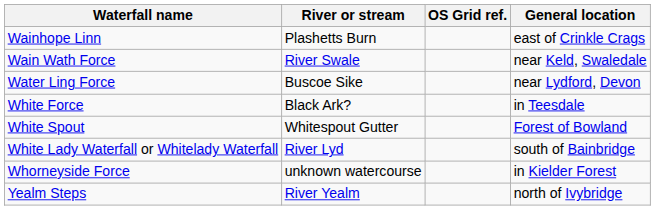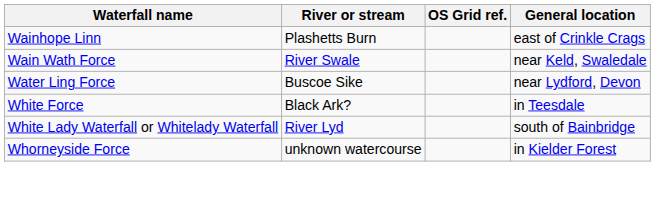- row: White Spout | Whitespout Gutter | Forest of Bowland
- row: Yealm Steps | River Yealm | north of Ivybridge
